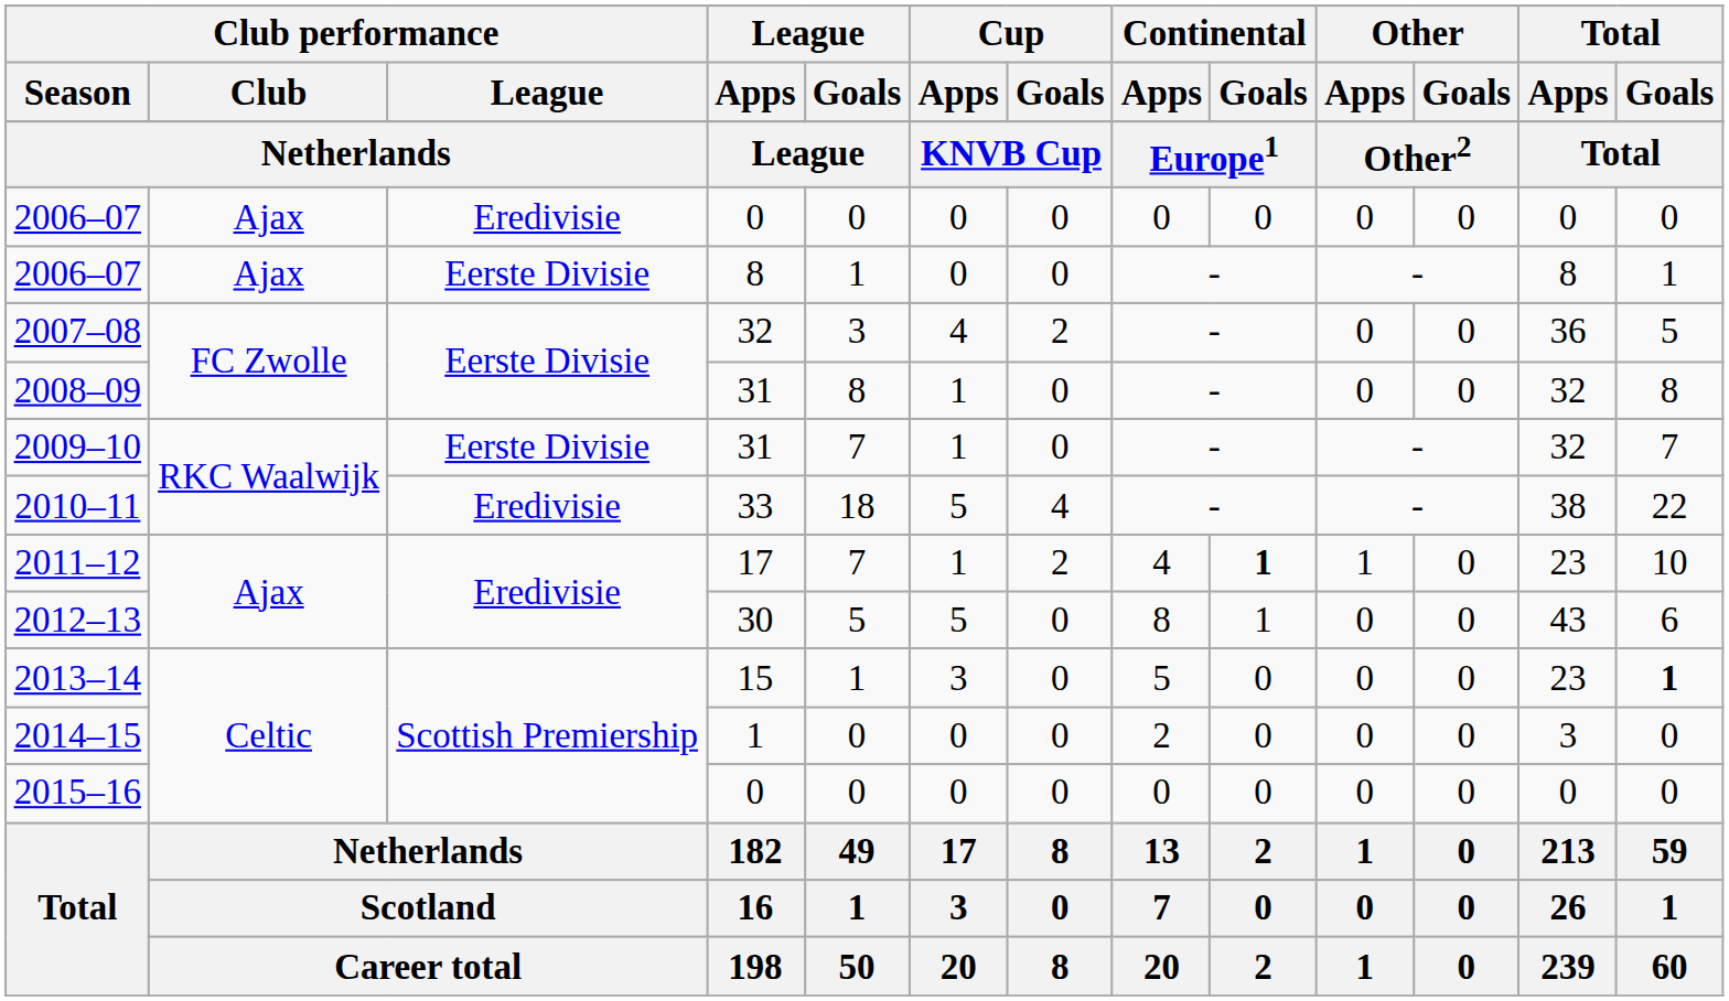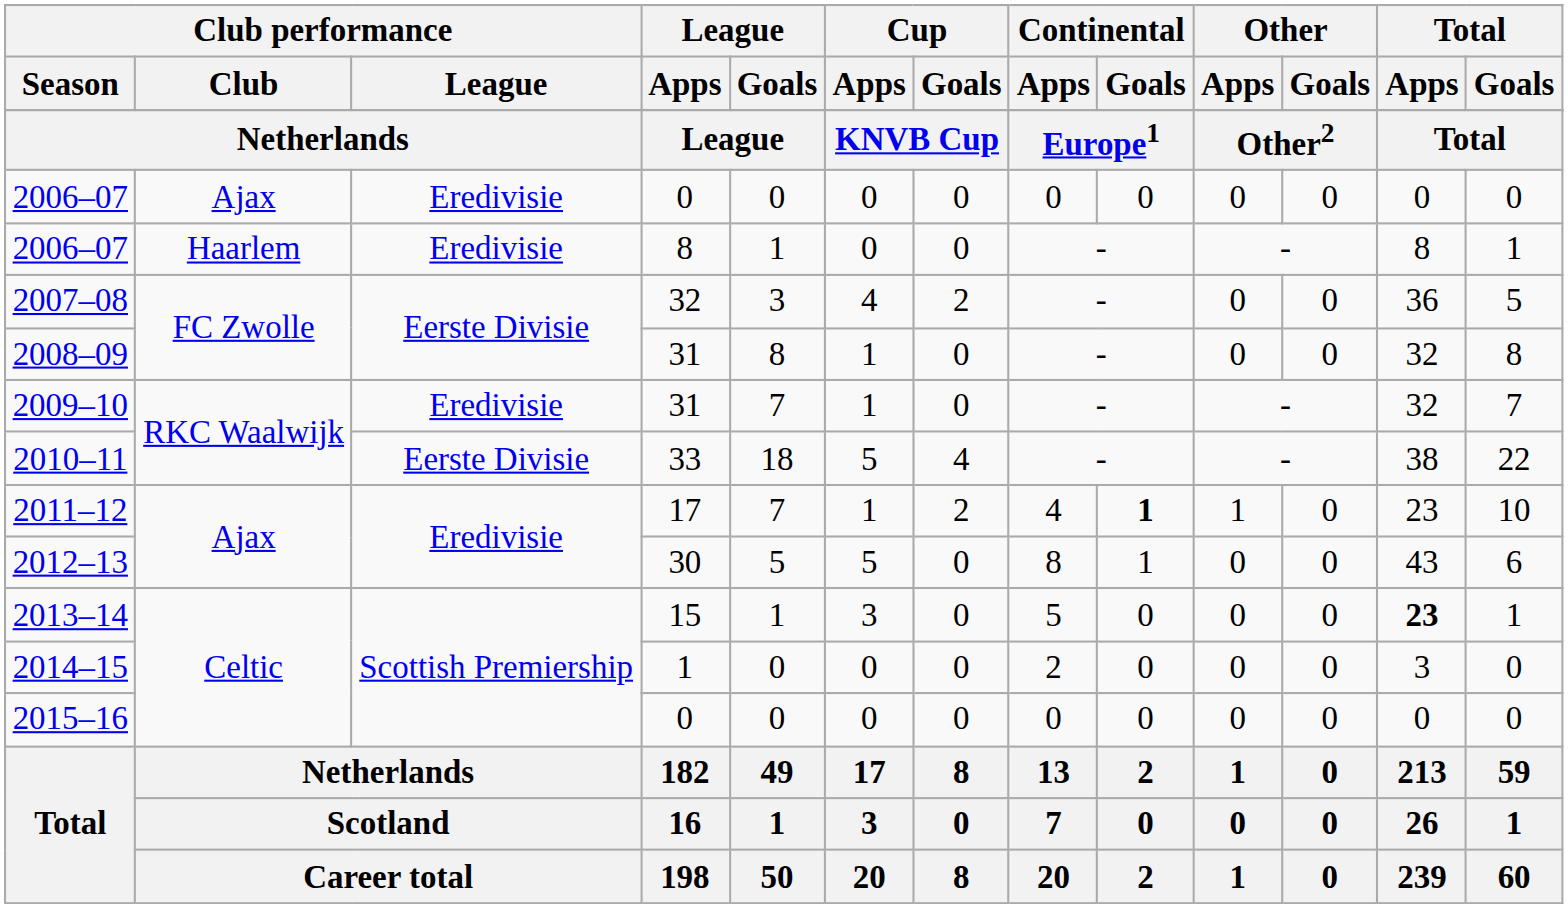2006–07 / 8 | Club performance / Club: Ajax -> Haarlem
2006–07 / 8 | Club performance / League: Eerste Divisie -> Eredivisie
2009–10 | Club performance / League: Eerste Divisie -> Eredivisie
2010–11 | Club performance / League: Eredivisie -> Eerste Divisie
2013–14 | Total / Apps: normal -> bold
2013–14 | Total / Goals: bold -> normal
